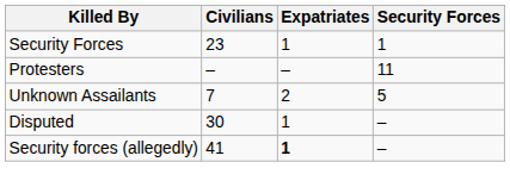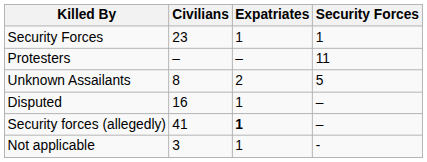Unknown Assailants | Civilians: 7 -> 8
Disputed | Civilians: 30 -> 16
+ row: Not applicable | 3 | 1 | -
